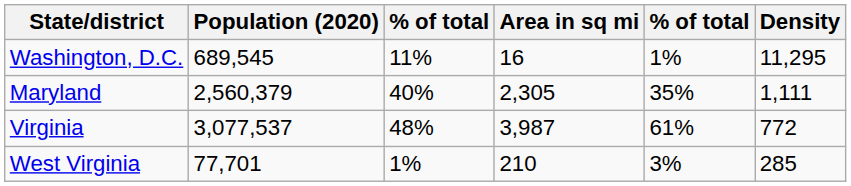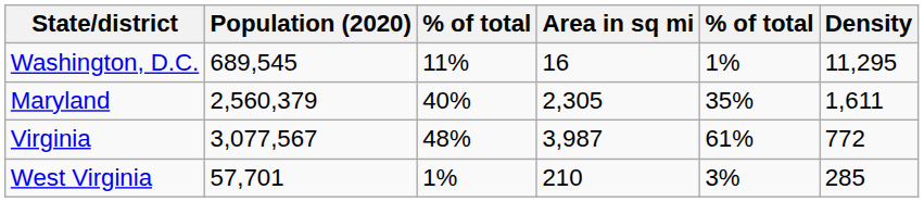Maryland | Density: 1,111 -> 1,611
Virginia | Population (2020): 3,077,537 -> 3,077,567
West Virginia | Population (2020): 77,701 -> 57,701
